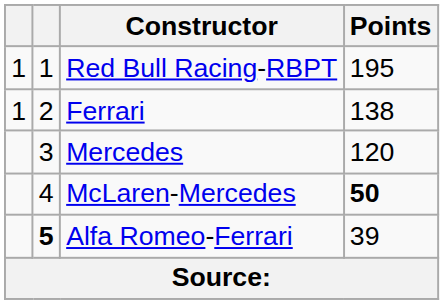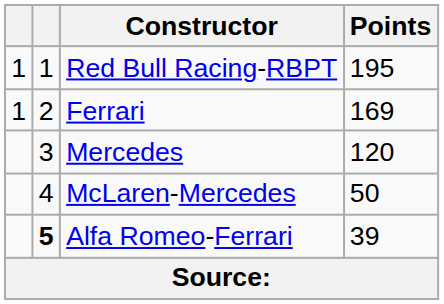Ferrari | Points: 138 -> 169
McLaren-Mercedes | Points: bold -> normal
